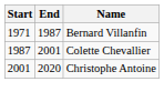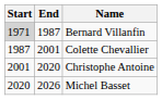Bernard Villanfin | Start: no background -> lightgrey background
+ row: 2020 | 2026 | Michel Basset
